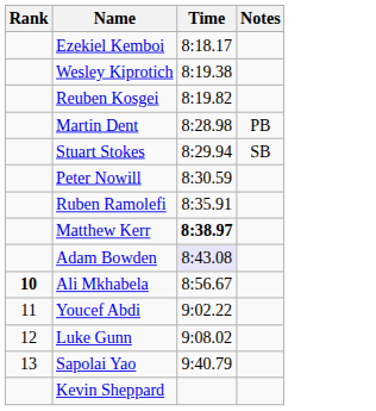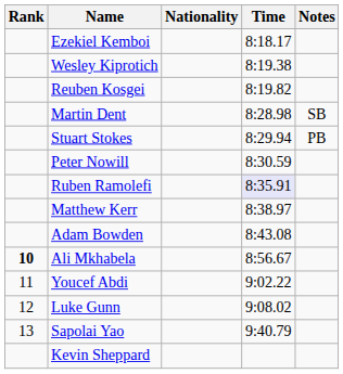+ column: Nationality
Martin Dent | Notes: PB -> SB
Stuart Stokes | Notes: SB -> PB
Ruben Ramolefi | Time: no background -> lavender background
Matthew Kerr | Time: bold -> normal
Adam Bowden | Time: lavender background -> no background
